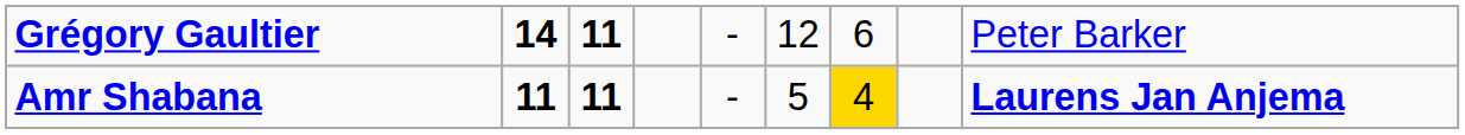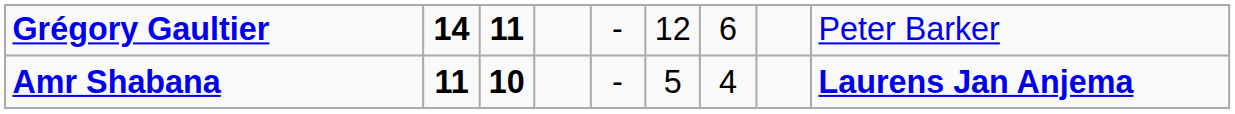Amr Shabana | column 3: 11 -> 10
Amr Shabana | column 7: gold background -> no background
